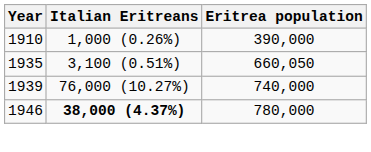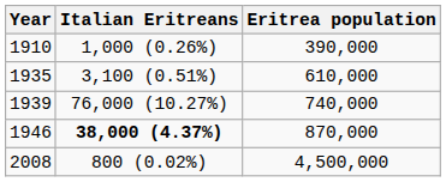1935 | Eritrea population: 660,050 -> 610,000
1946 | Eritrea population: 780,000 -> 870,000
+ row: 2008 | 800 (0.02%) | 4,500,000
